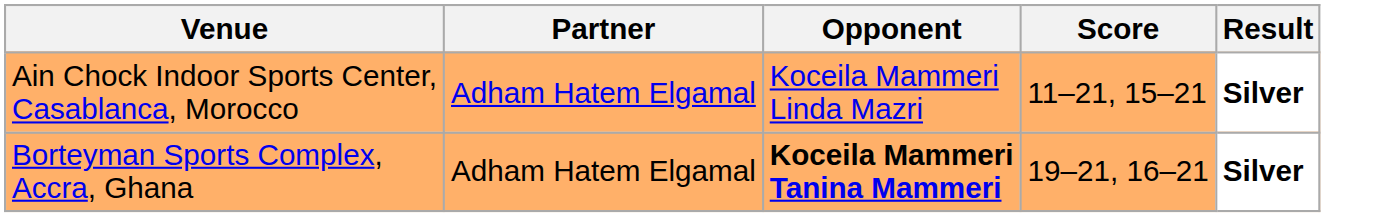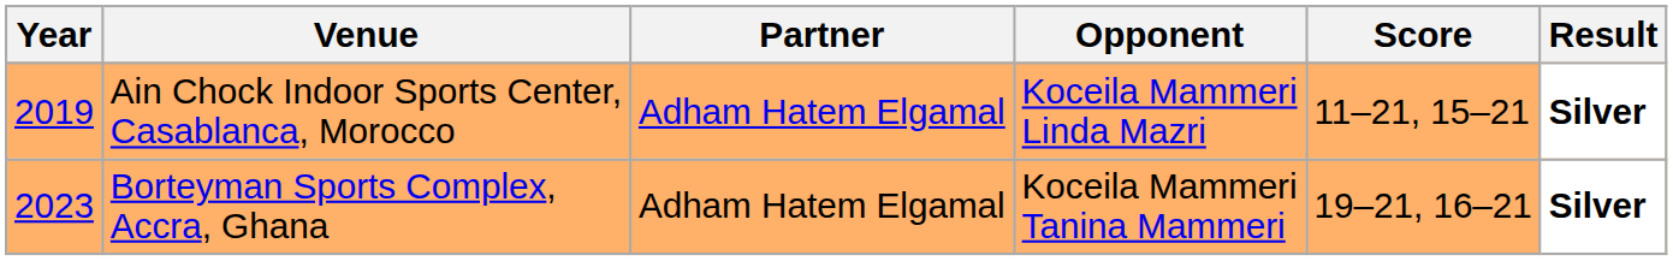+ column: Year | 2019 | 2023
Borteyman Sports Complex, Accra, Ghana | Opponent: bold -> normal
